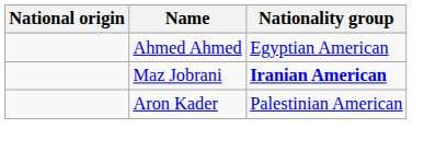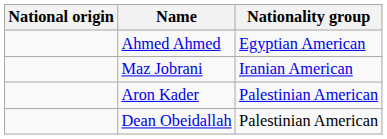Maz Jobrani | Nationality group: bold -> normal
+ row: Dean Obeidallah | Palestinian American
